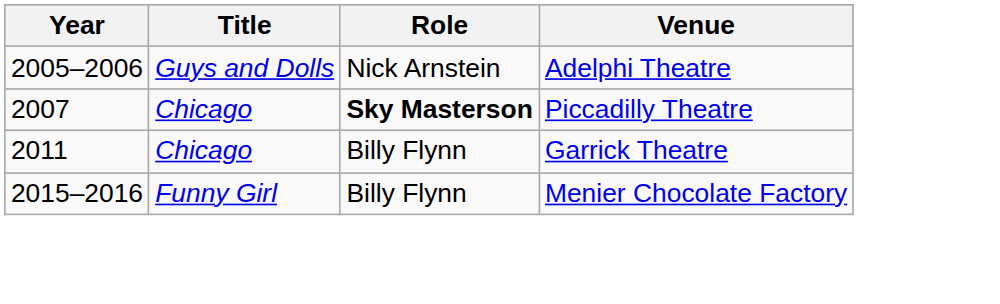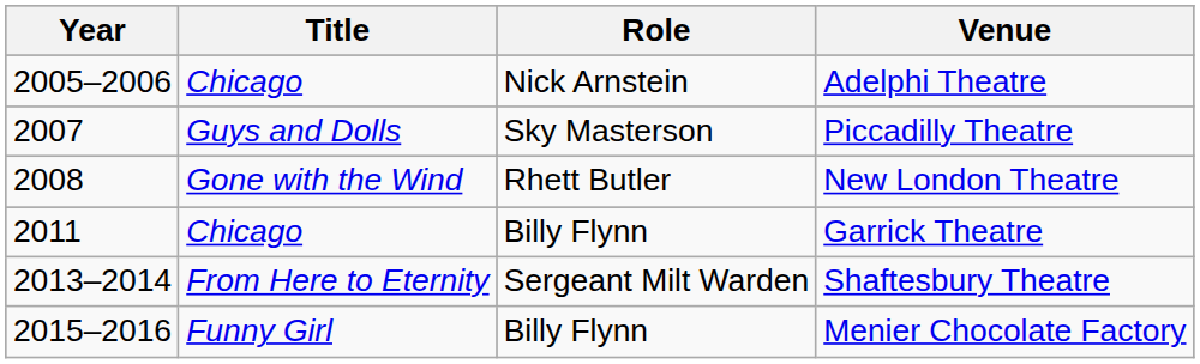Adelphi Theatre | Title: Guys and Dolls -> Chicago
Piccadilly Theatre | Title: Chicago -> Guys and Dolls
Piccadilly Theatre | Role: bold -> normal
+ row: 2008 | Gone with the Wind | Rhett Butler | New London Theatre
+ row: 2013–2014 | From Here to Eternity | Sergeant Milt Warden | Shaftesbury Theatre
